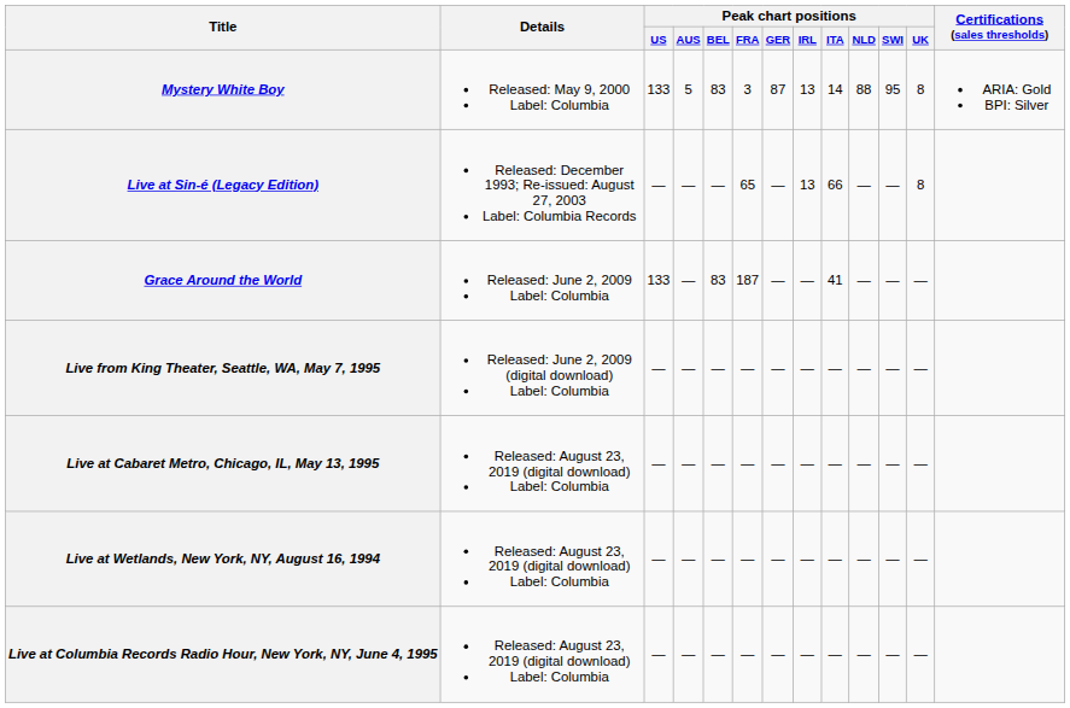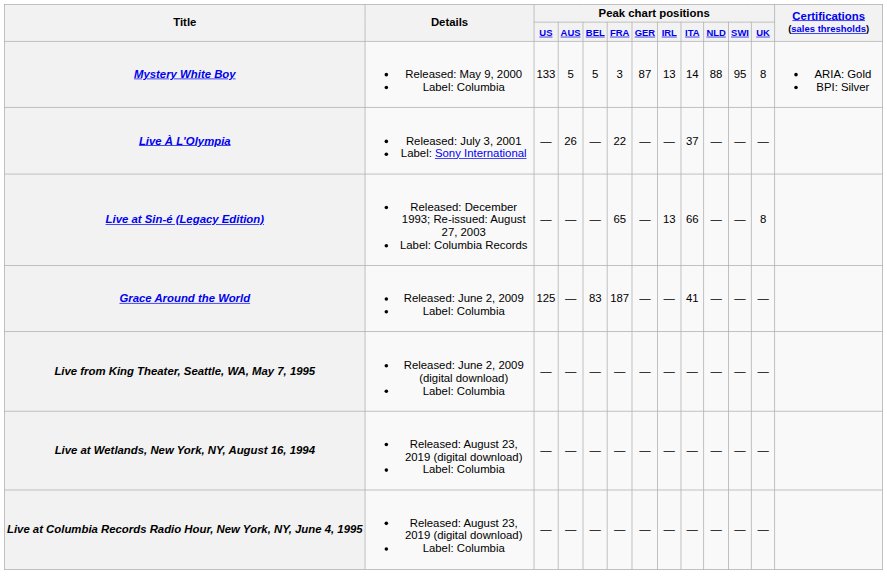Mystery White Boy | Peak chart positions / BEL: 83 -> 5
+ row: Live À L'Olympia | Released: July 3, 2001 Label: Sony International | — | 26 | — | 22 | — | — | 37 | — | — | —
Grace Around the World | Peak chart positions / US: 133 -> 125
- row: Live at Cabaret Metro, Chicago, IL, May 13, 1995 | Released: August 23, 2019 (digital download) Label: Columbia | — | — | — | — | — | — | — | — | — | —
